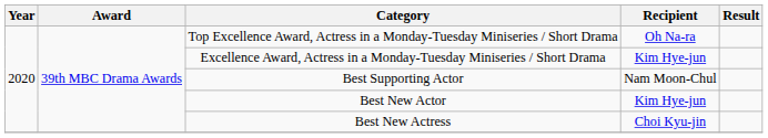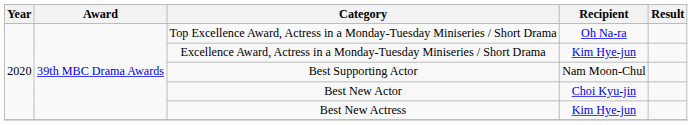Best New Actor | Recipient: Kim Hye-jun -> Choi Kyu-jin
Best New Actress | Recipient: Choi Kyu-jin -> Kim Hye-jun
